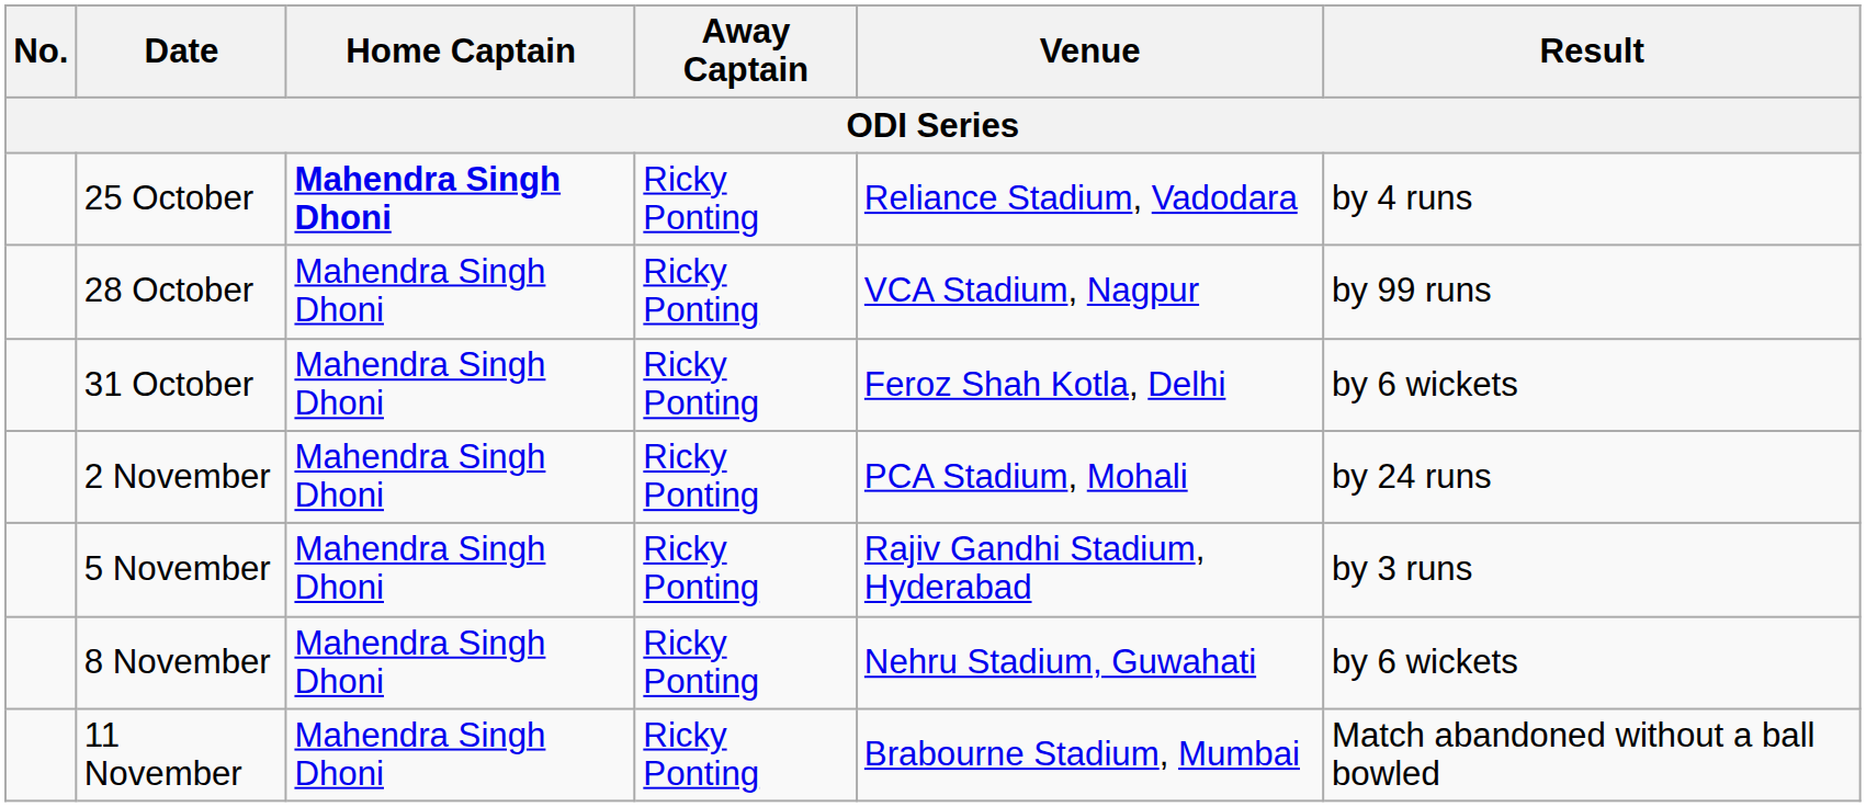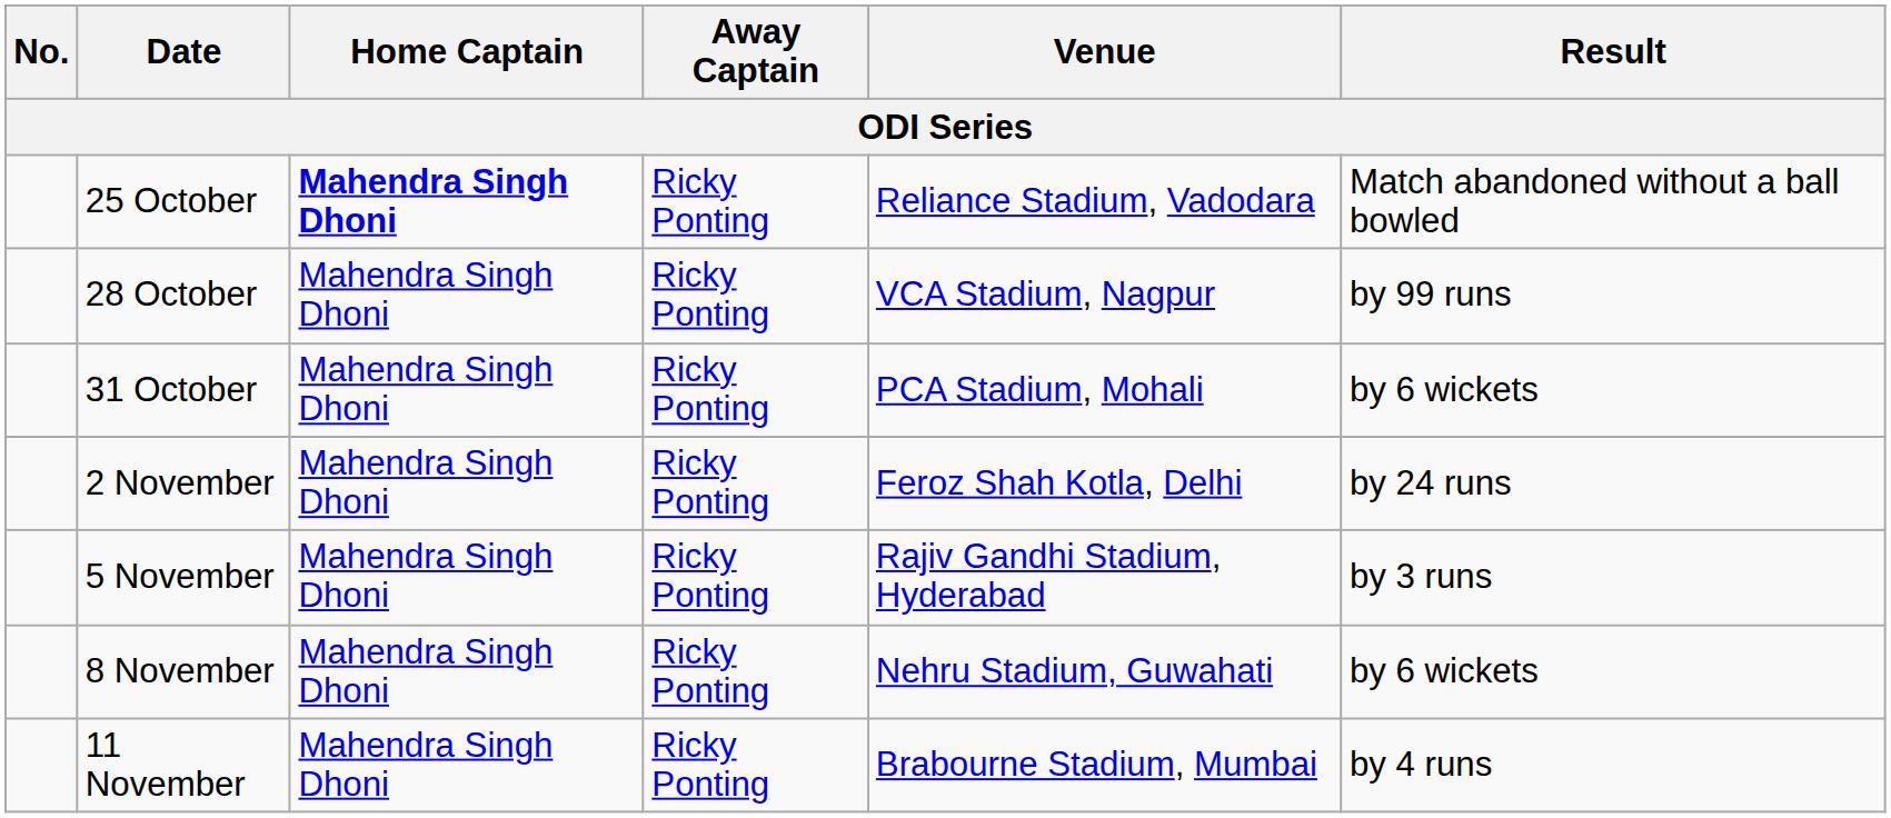25 October | Result: by 4 runs -> Match abandoned without a ball bowled
31 October | Venue: Feroz Shah Kotla, Delhi -> PCA Stadium, Mohali
2 November | Venue: PCA Stadium, Mohali -> Feroz Shah Kotla, Delhi
11 November | Result: Match abandoned without a ball bowled -> by 4 runs
